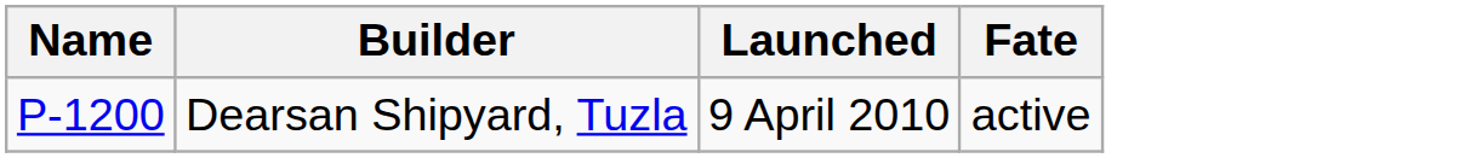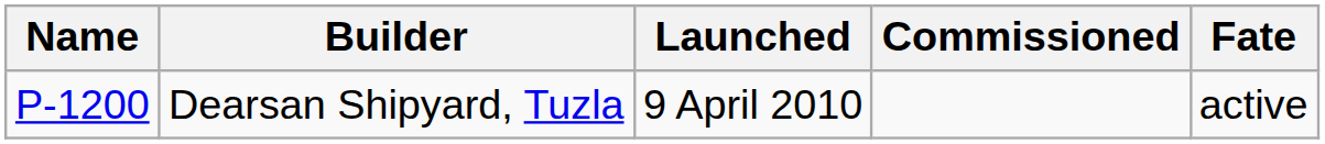+ column: Commissioned
